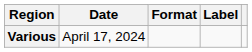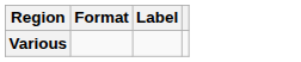- column: Date | April 17, 2024
